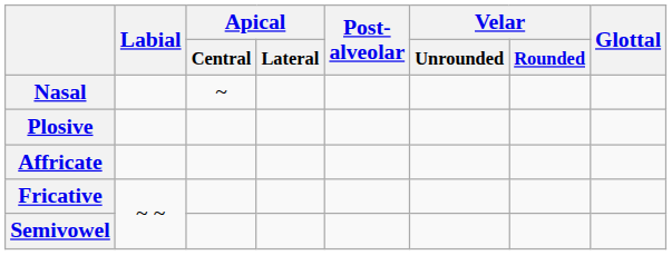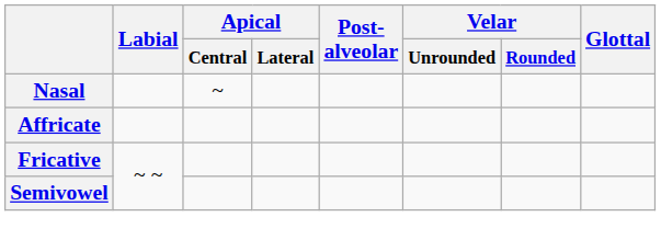- row: Plosive
